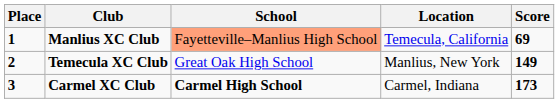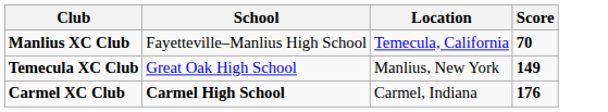- column: Place | 1 | 2 | 3
Manlius XC Club | School: lightsalmon background -> no background
Manlius XC Club | Score: 69 -> 70
Carmel XC Club | Score: 173 -> 176
